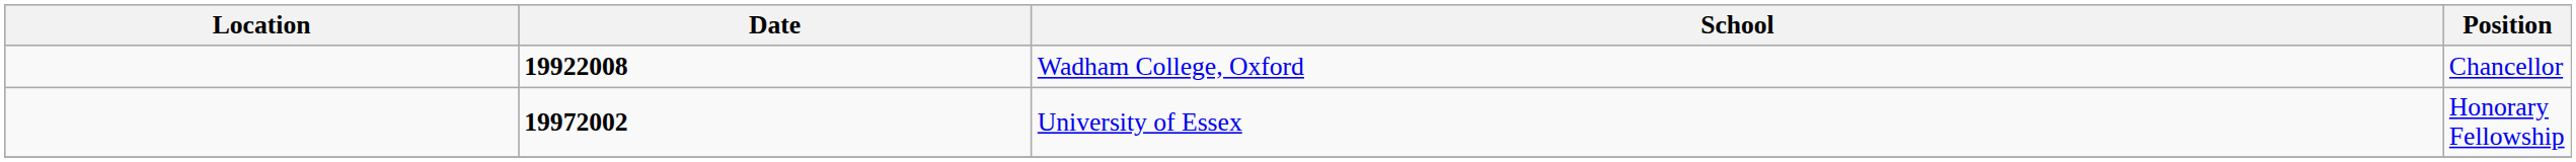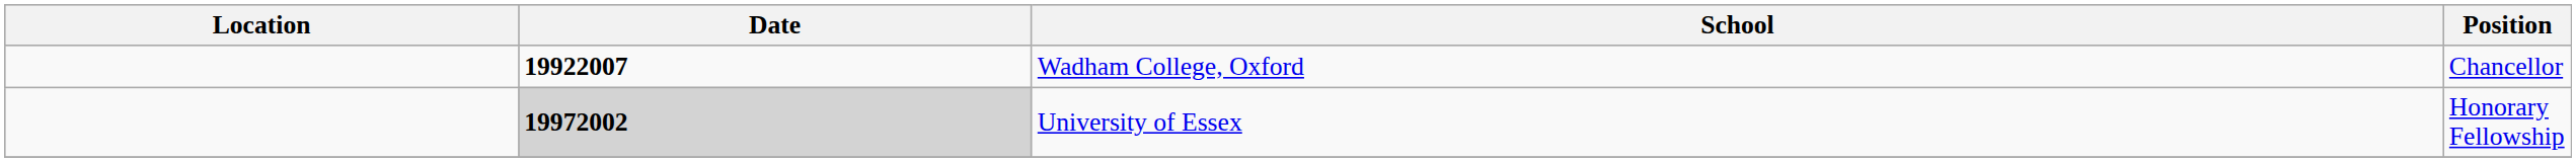Wadham College, Oxford | Date: 19922008 -> 19922007
University of Essex | Date: no background -> lightgrey background
